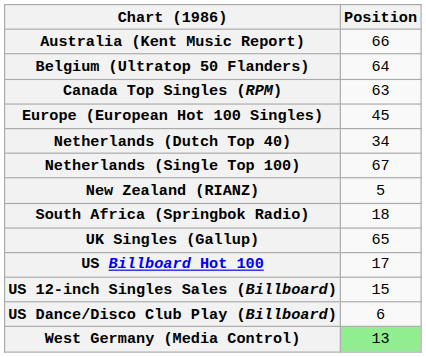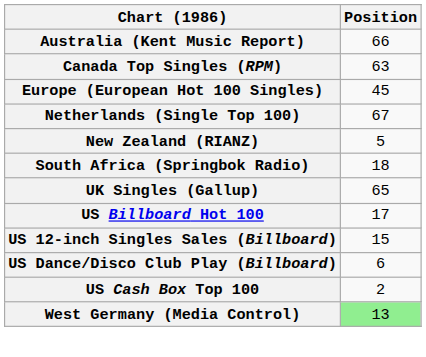- row: Belgium (Ultratop 50 Flanders) | 64
- row: Netherlands (Dutch Top 40) | 34
+ row: US Cash Box Top 100 | 2
